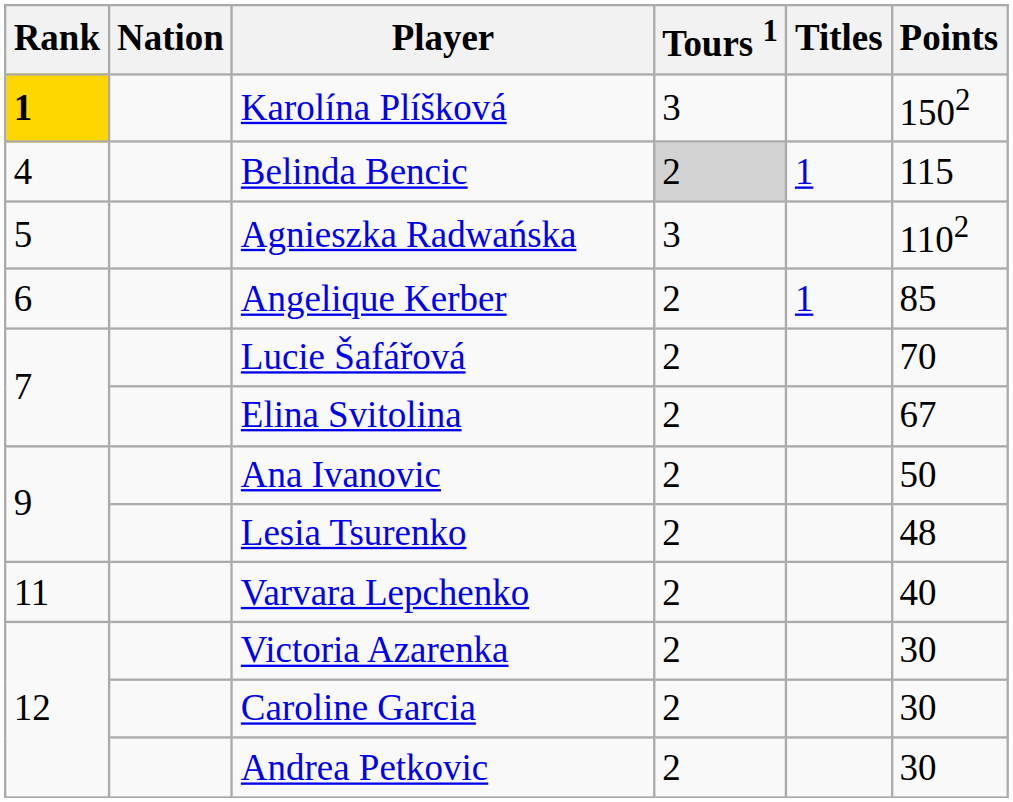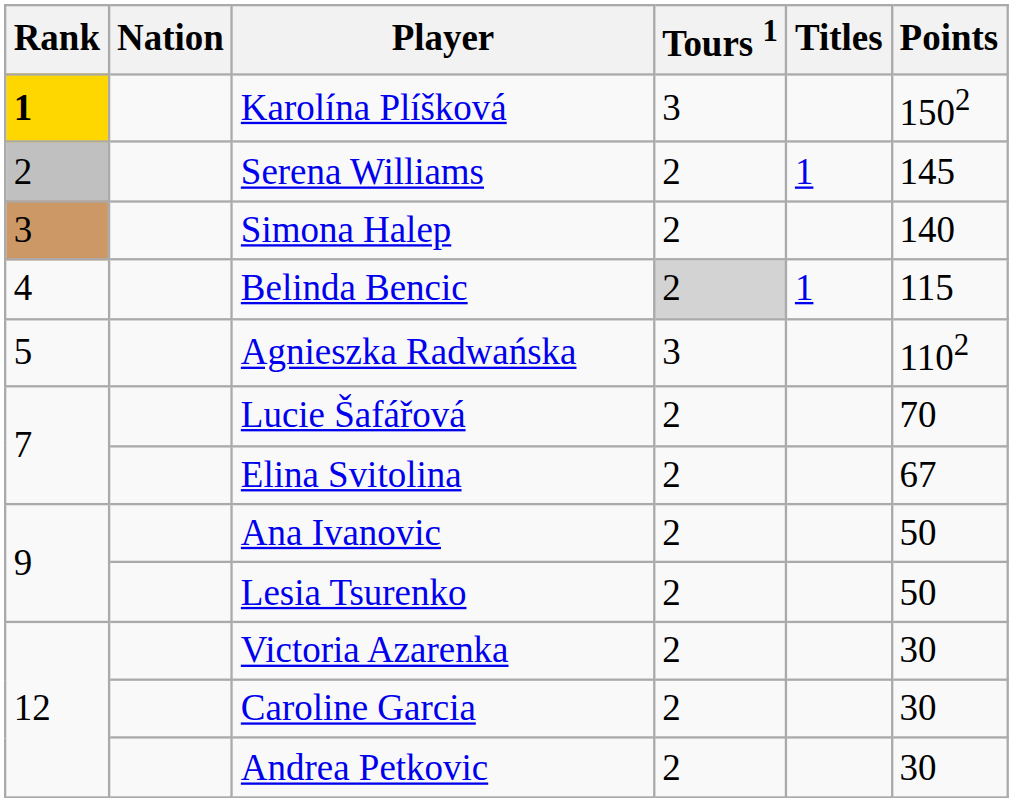+ row: 2 | Serena Williams | 2 | 1 | 145
+ row: 3 | Simona Halep | 2 | 140
- row: 6 | Angelique Kerber | 2 | 1 | 85
Lesia Tsurenko | Points: 48 -> 50
- row: 11 | Varvara Lepchenko | 2 | 40
